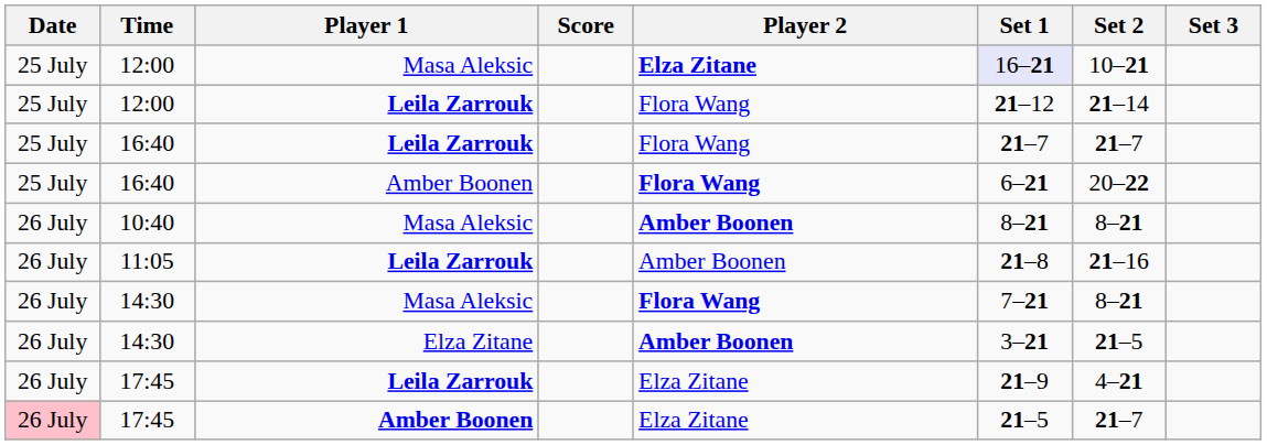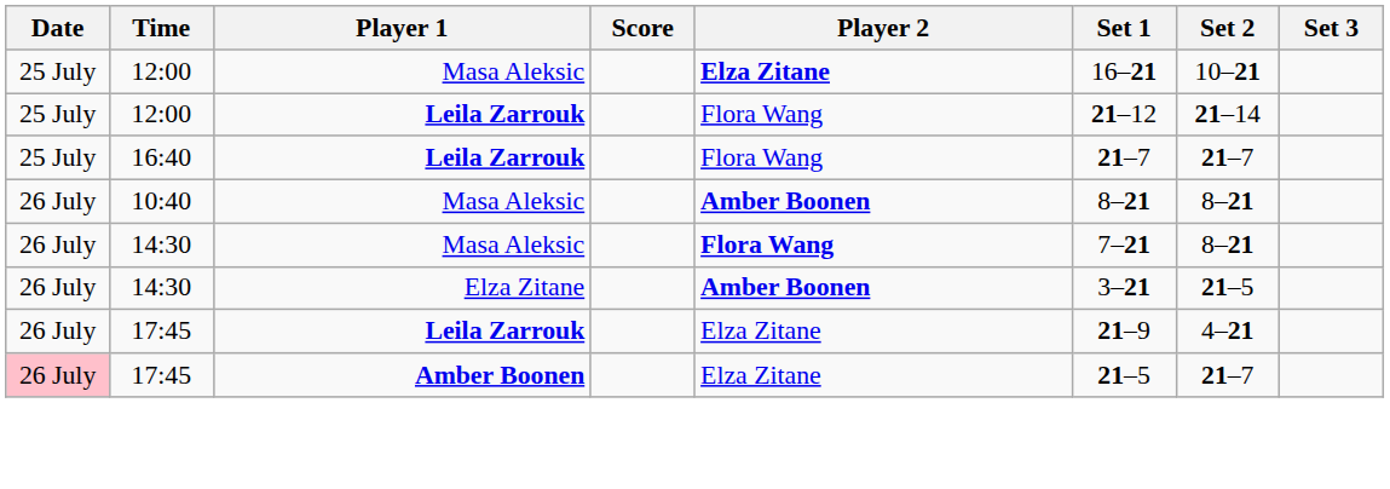12:00 / Masa Aleksic | Set 1: lavender background -> no background
- row: 25 July | 16:40 | Amber Boonen | Flora Wang | 6–21 | 20–22
- row: 26 July | 11:05 | Leila Zarrouk | Amber Boonen | 21–8 | 21–16
